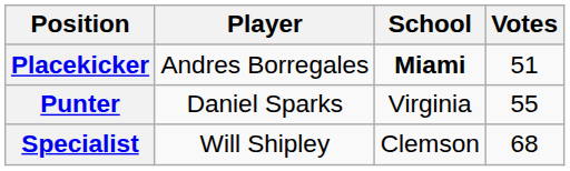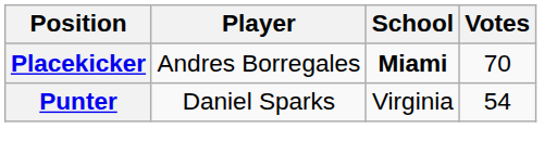Placekicker | Votes: 51 -> 70
Punter | Votes: 55 -> 54
- row: Specialist | Will Shipley | Clemson | 68
